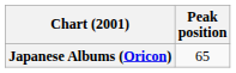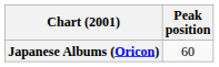Japanese Albums (Oricon) | Peak position: 65 -> 60
